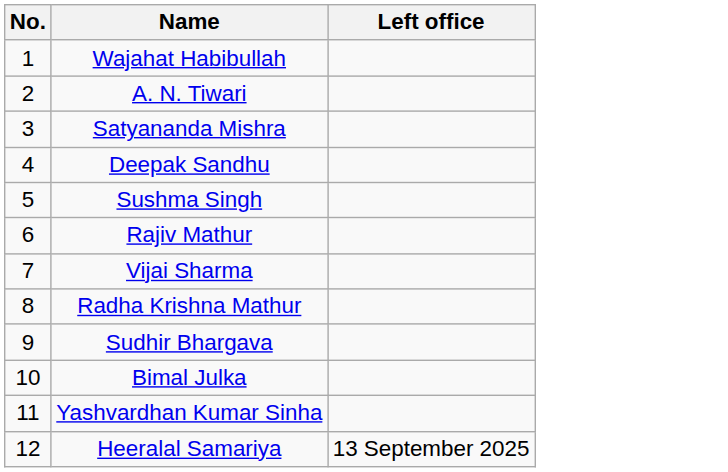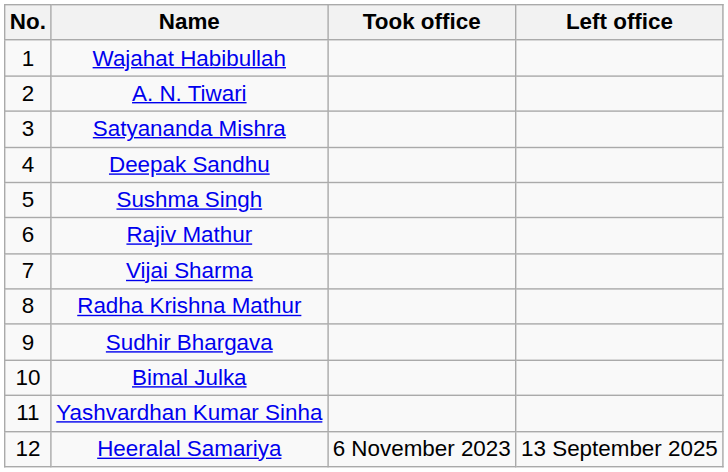+ column: Took office | 6 November 2023
